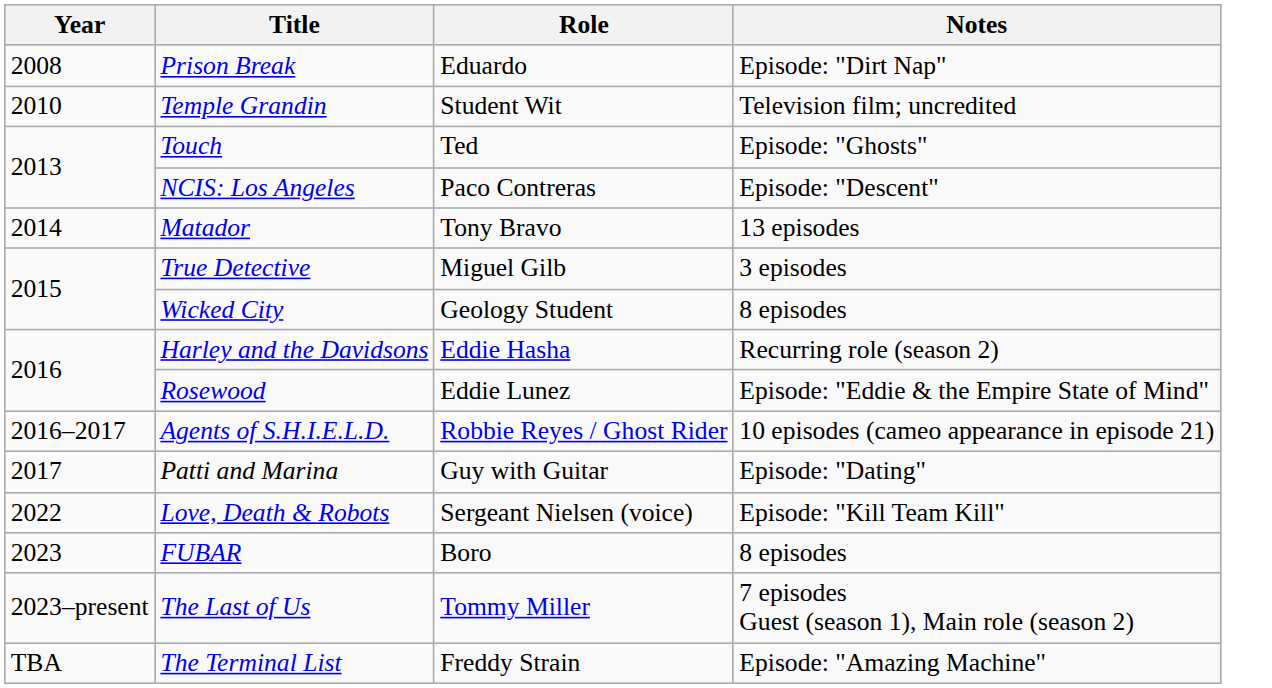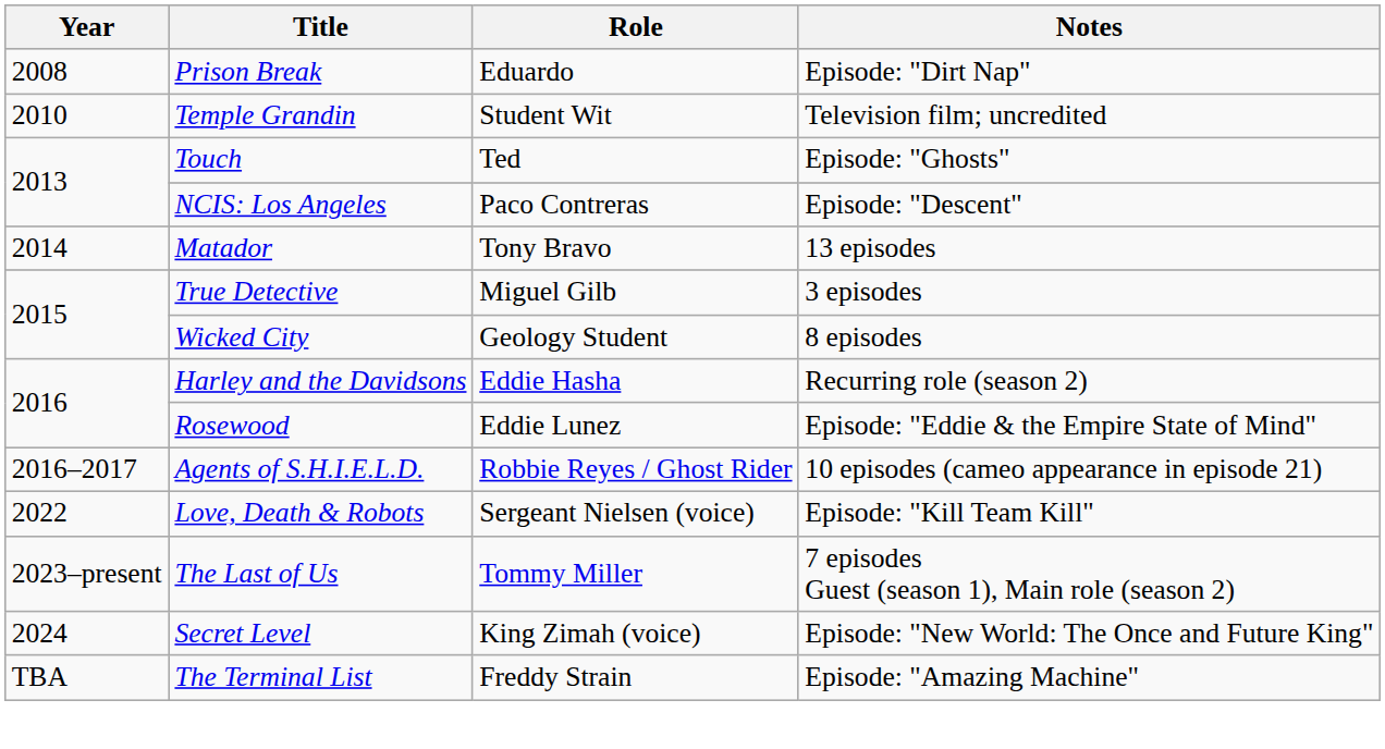- row: 2017 | Patti and Marina | Guy with Guitar | Episode: "Dating"
- row: 2023 | FUBAR | Boro | 8 episodes
+ row: 2024 | Secret Level | King Zimah (voice) | Episode: "New World: The Once and Future King"
